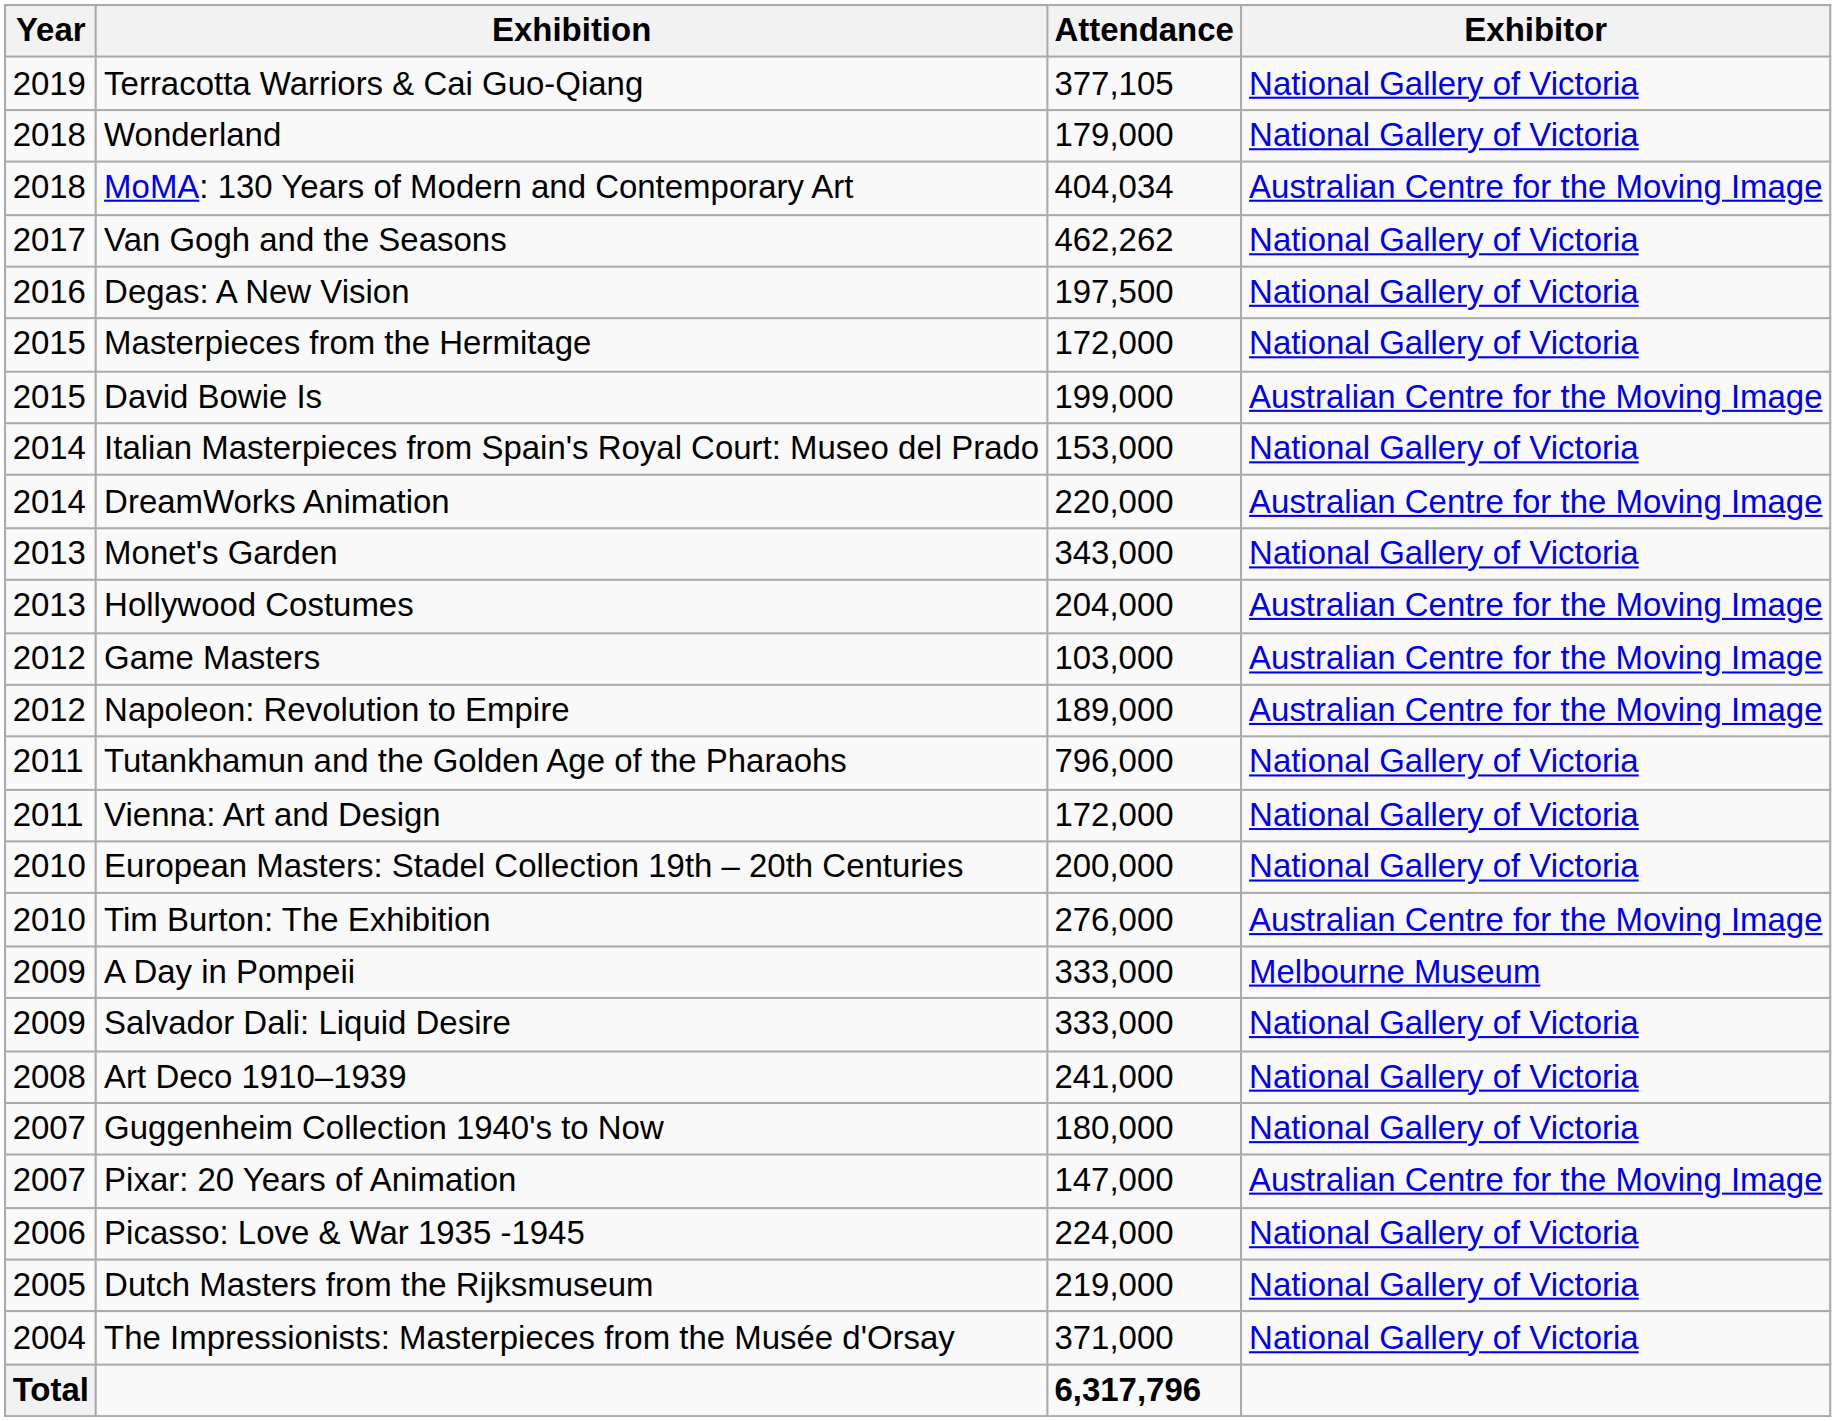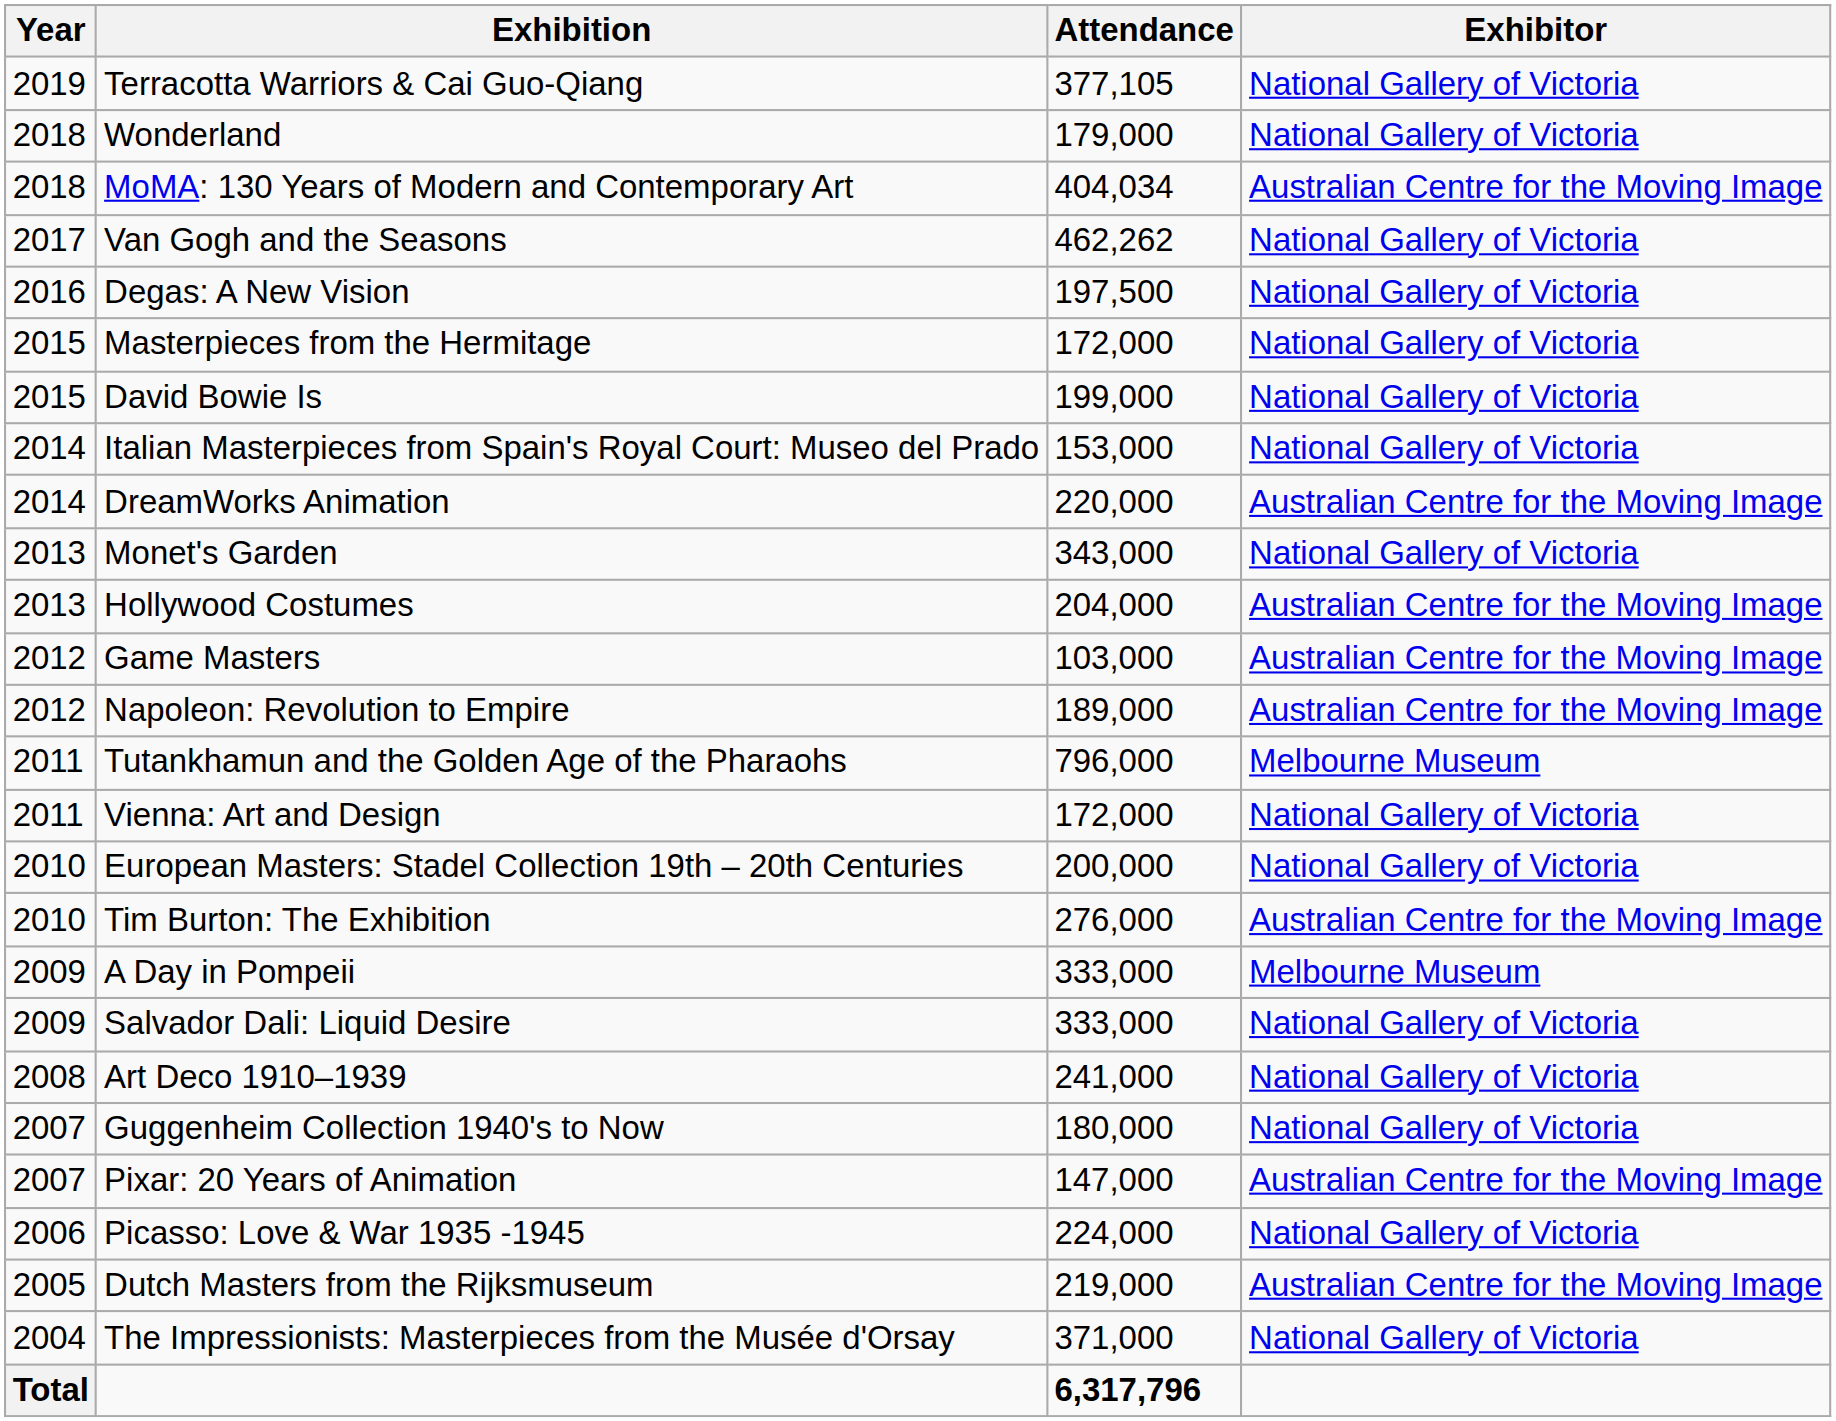David Bowie Is | Exhibitor: Australian Centre for the Moving Image -> National Gallery of Victoria
Tutankhamun and the Golden Age of the Pharaohs | Exhibitor: National Gallery of Victoria -> Melbourne Museum
Dutch Masters from the Rijksmuseum | Exhibitor: National Gallery of Victoria -> Australian Centre for the Moving Image
